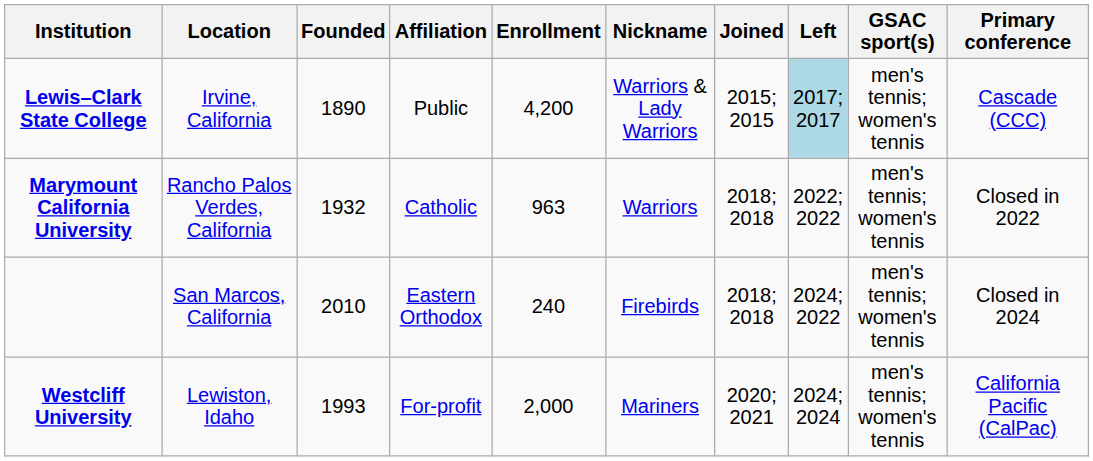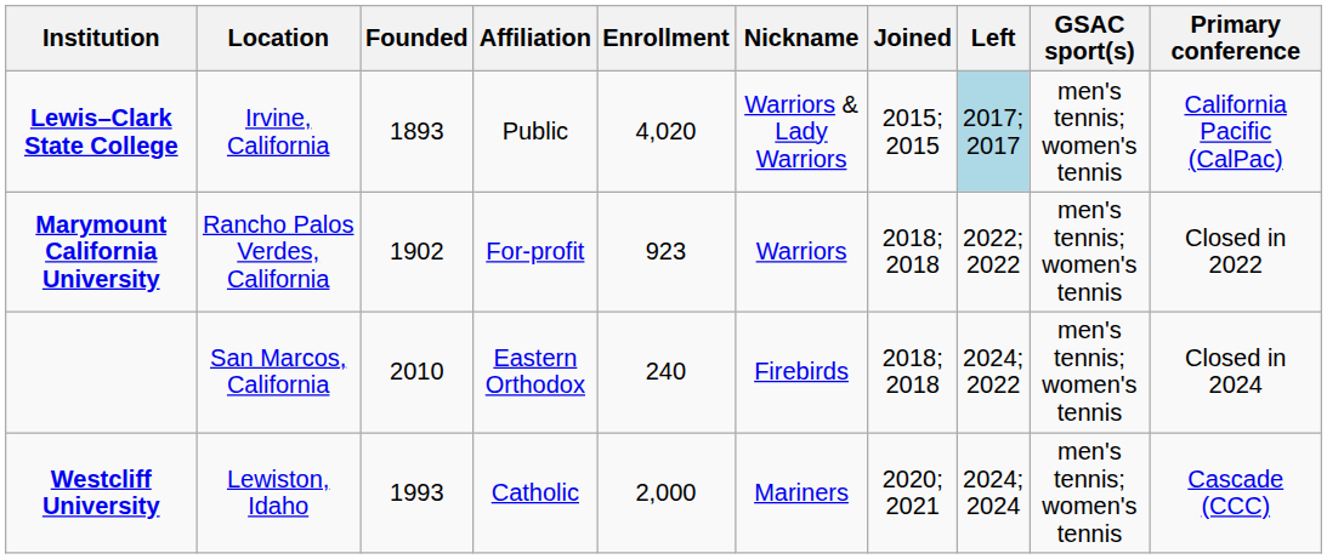Lewis–Clark State College | Founded: 1890 -> 1893
Lewis–Clark State College | Enrollment: 4,200 -> 4,020
Lewis–Clark State College | Primary conference: Cascade (CCC) -> California Pacific (CalPac)
Marymount California University | Founded: 1932 -> 1902
Marymount California University | Affiliation: Catholic -> For-profit
Marymount California University | Enrollment: 963 -> 923
Westcliff University | Affiliation: For-profit -> Catholic
Westcliff University | Primary conference: California Pacific (CalPac) -> Cascade (CCC)
